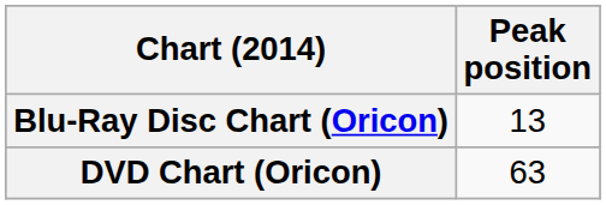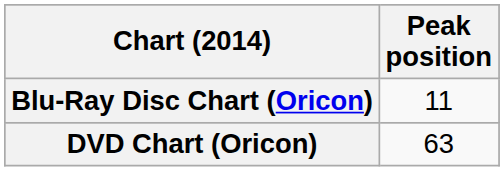Blu-Ray Disc Chart (Oricon) | Peak position: 13 -> 11
